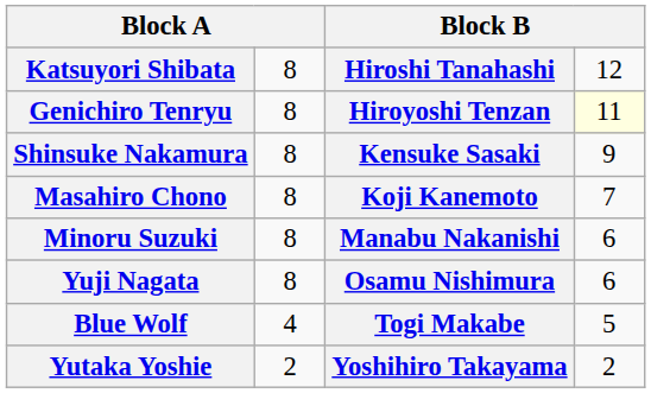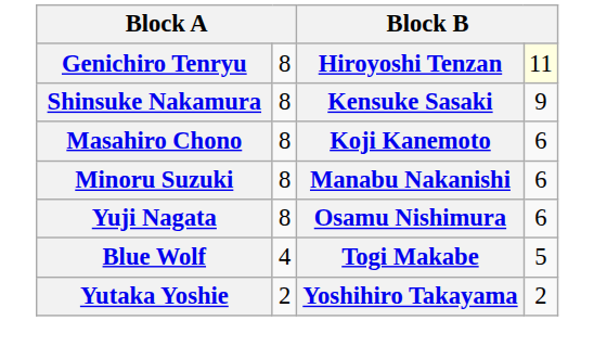- row: Katsuyori Shibata | 8 | Hiroshi Tanahashi | 12
Masahiro Chono | column 4: 7 -> 6
